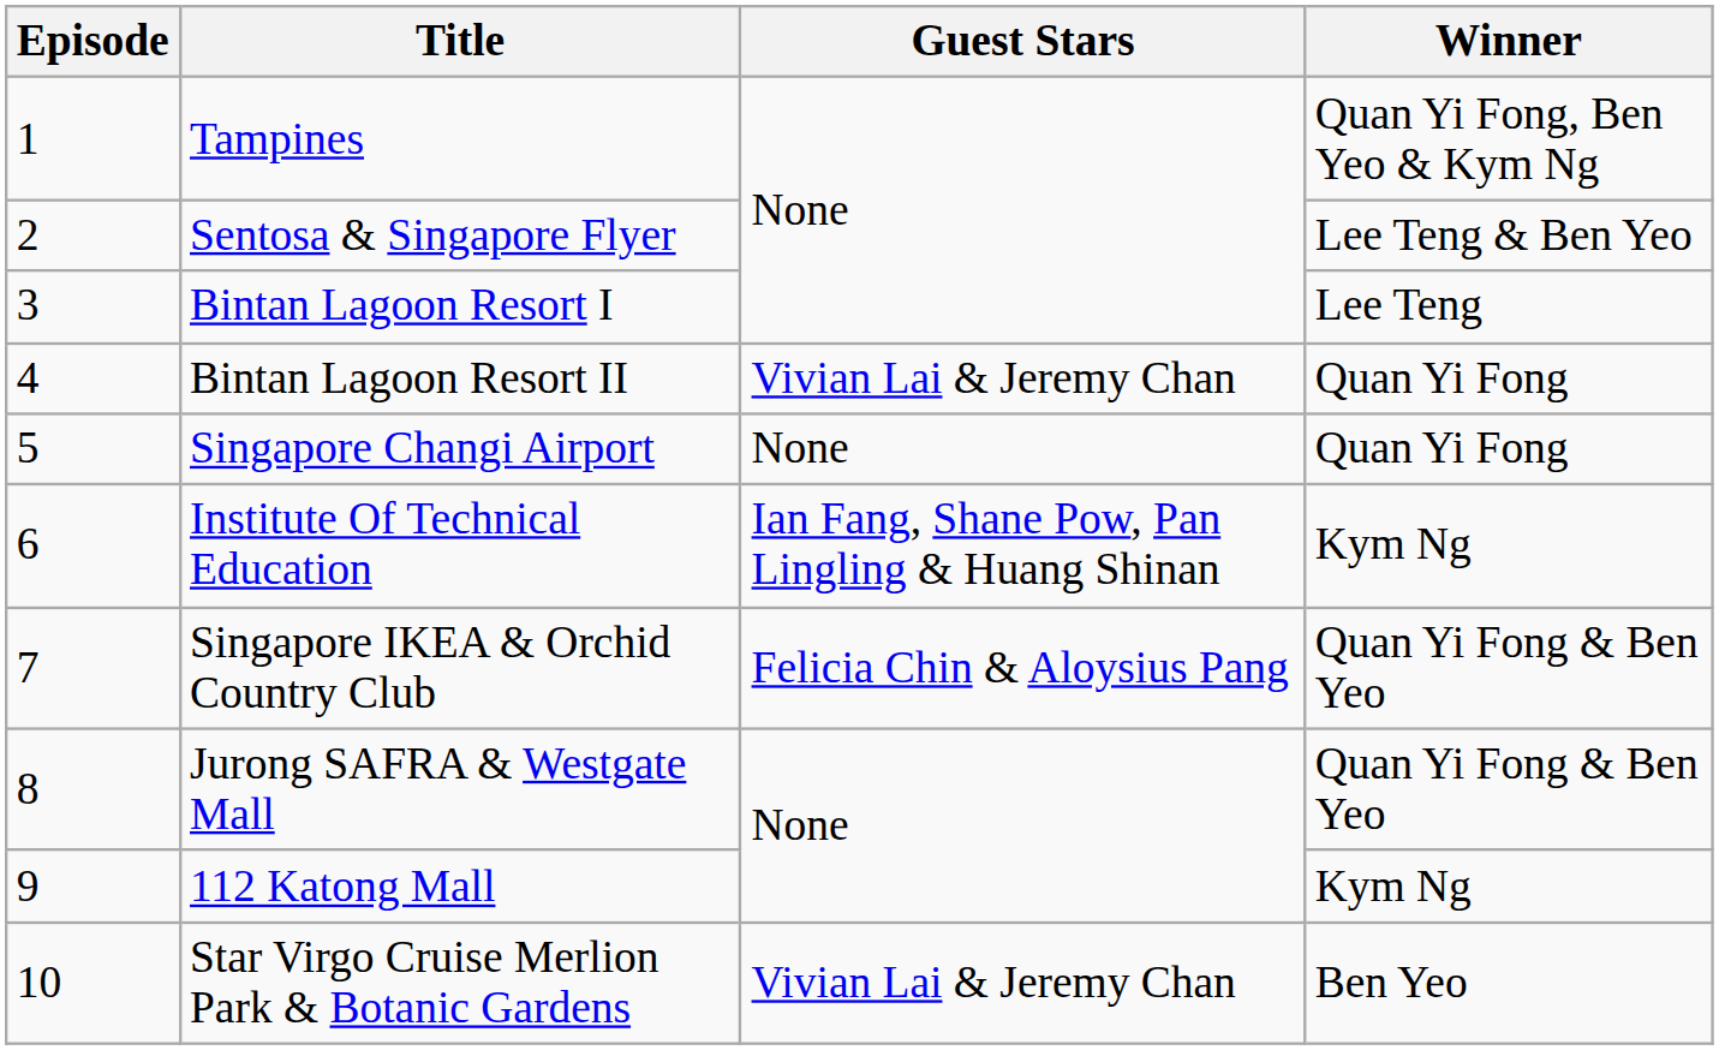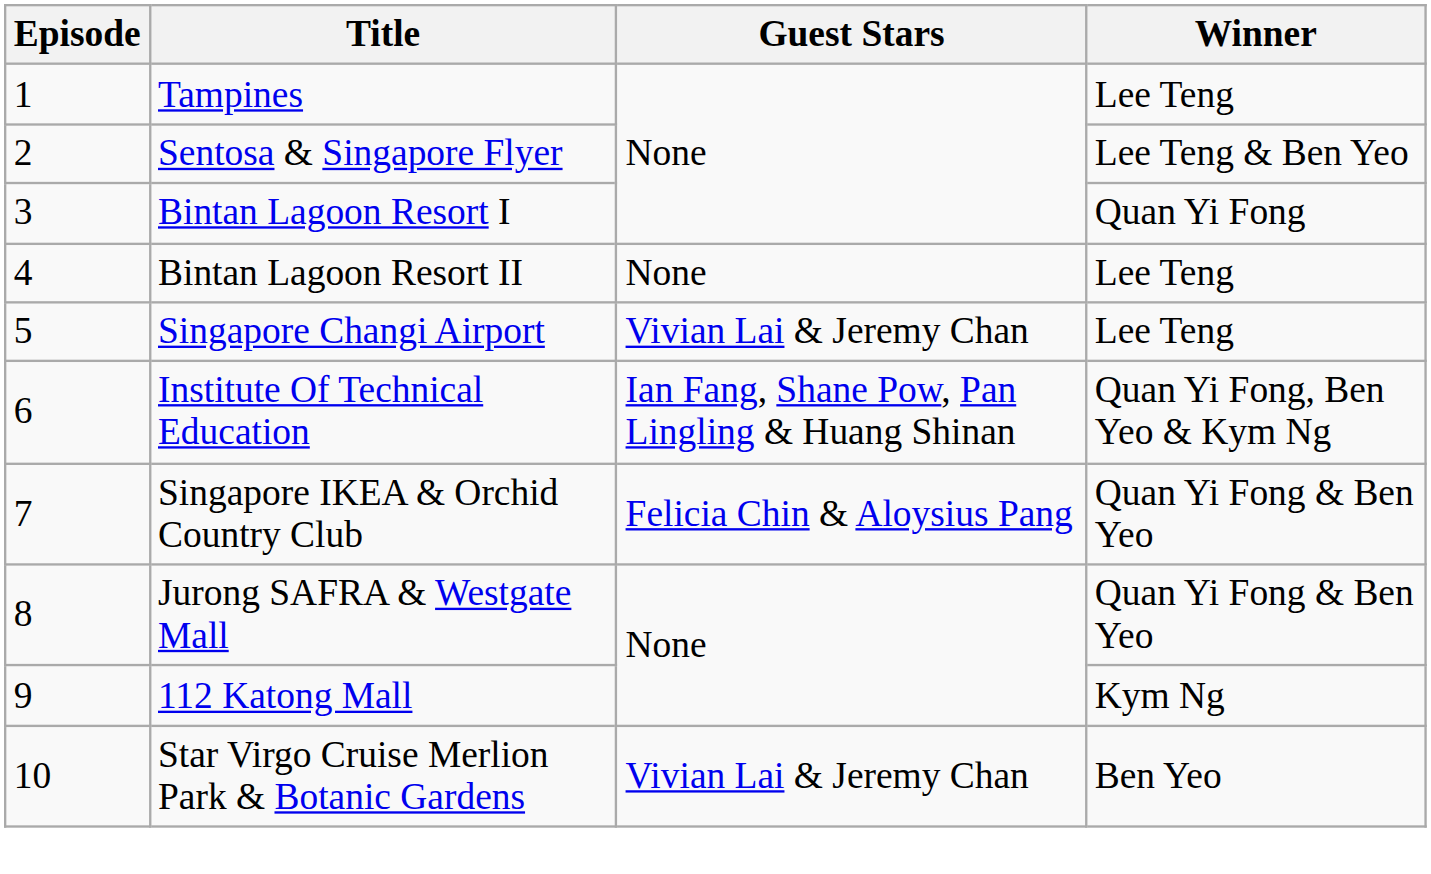Tampines | Winner: Quan Yi Fong, Ben Yeo & Kym Ng -> Lee Teng
Bintan Lagoon Resort I | Winner: Lee Teng -> Quan Yi Fong
Bintan Lagoon Resort II | Guest Stars: Vivian Lai & Jeremy Chan -> None
Bintan Lagoon Resort II | Winner: Quan Yi Fong -> Lee Teng
Singapore Changi Airport | Guest Stars: None -> Vivian Lai & Jeremy Chan
Singapore Changi Airport | Winner: Quan Yi Fong -> Lee Teng
Institute Of Technical Education | Winner: Kym Ng -> Quan Yi Fong, Ben Yeo & Kym Ng
